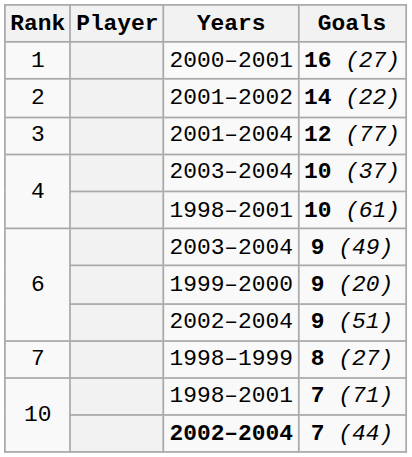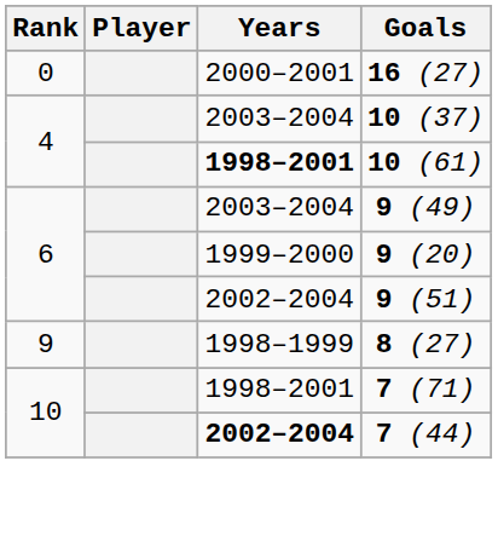16 (27) | Rank: 1 -> 0
- row: 2 | 2001–2002 | 14 (22)
- row: 3 | 2001–2004 | 12 (77)
10 (61) | Years: normal -> bold
8 (27) | Rank: 7 -> 9
